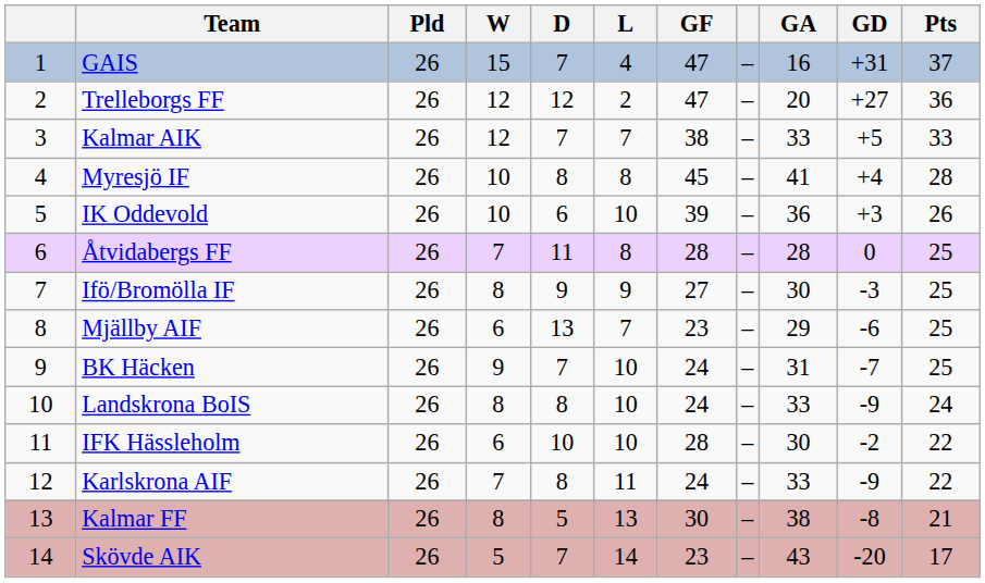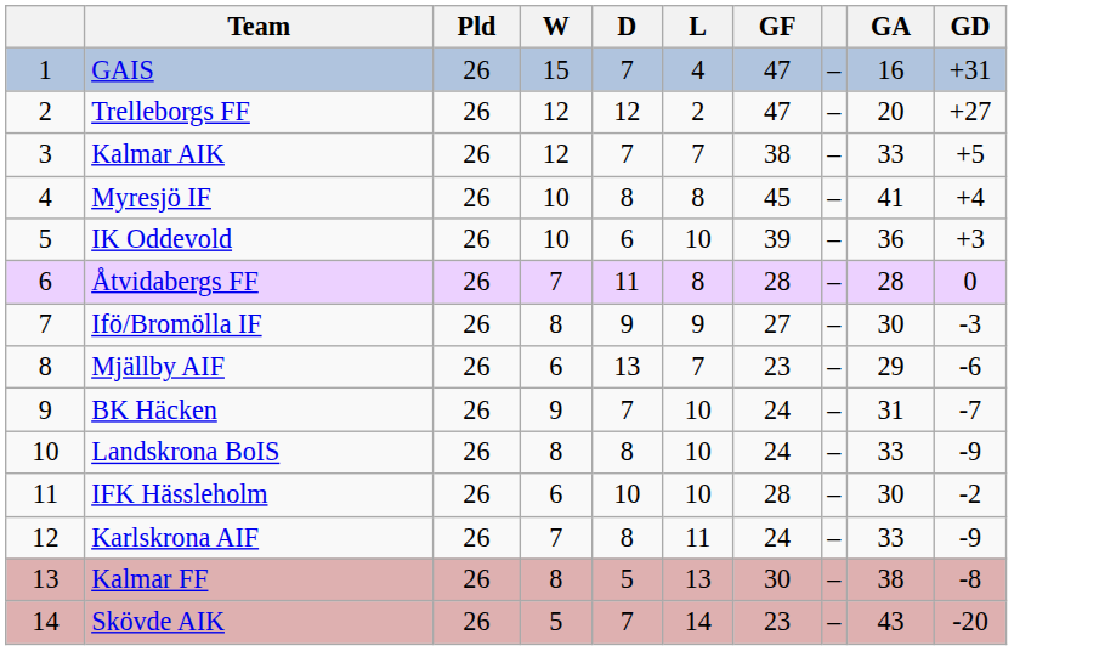- column: Pts | 37 | 36 | 33 | 28 | 26 | 25 | 25 | 25 | 25 | 24 | 22 | 22 | 21 | 17
